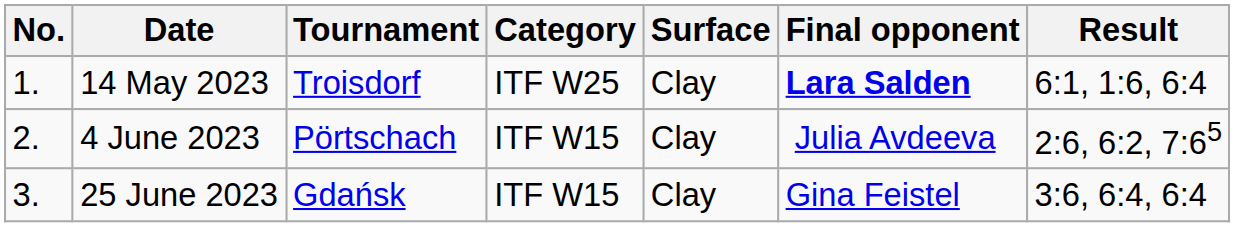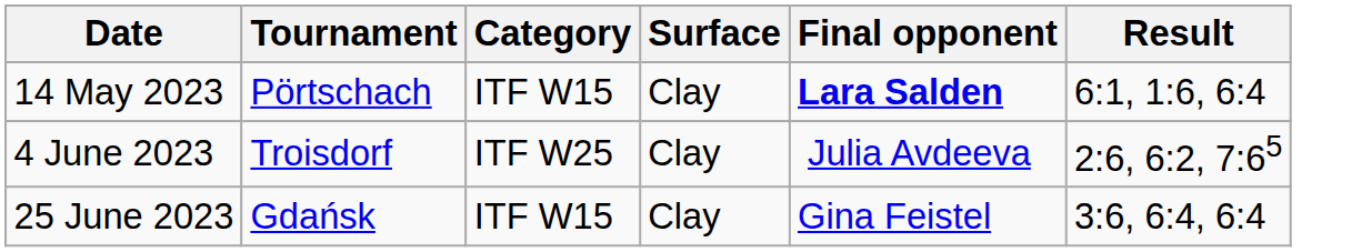- column: No. | 1. | 2. | 3.
14 May 2023 | Tournament: Troisdorf -> Pörtschach
14 May 2023 | Category: ITF W25 -> ITF W15
4 June 2023 | Tournament: Pörtschach -> Troisdorf
4 June 2023 | Category: ITF W15 -> ITF W25
